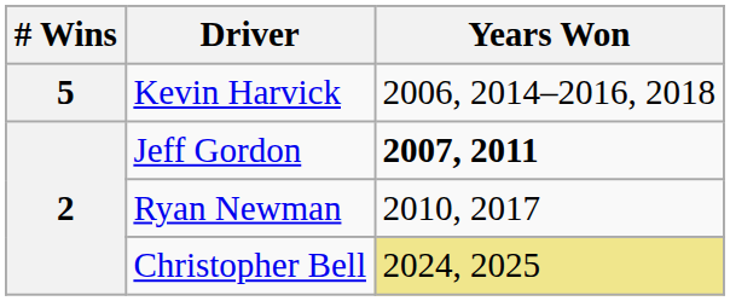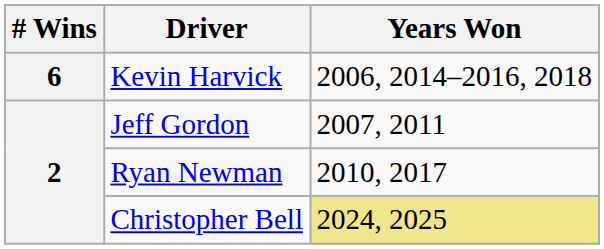Kevin Harvick | # Wins: 5 -> 6
Jeff Gordon | Years Won: bold -> normal
